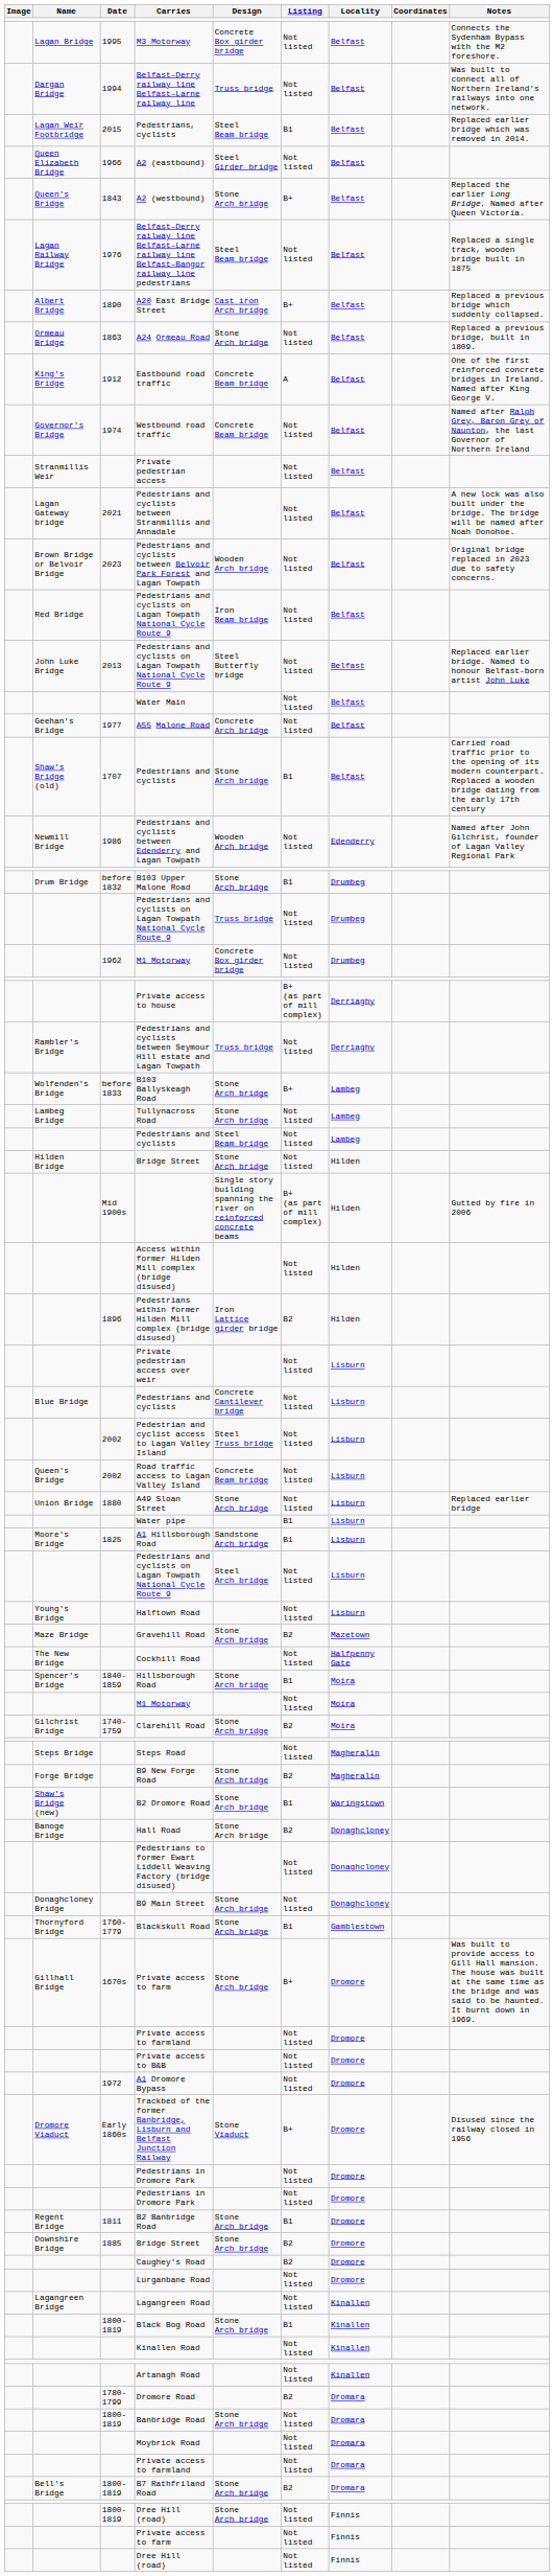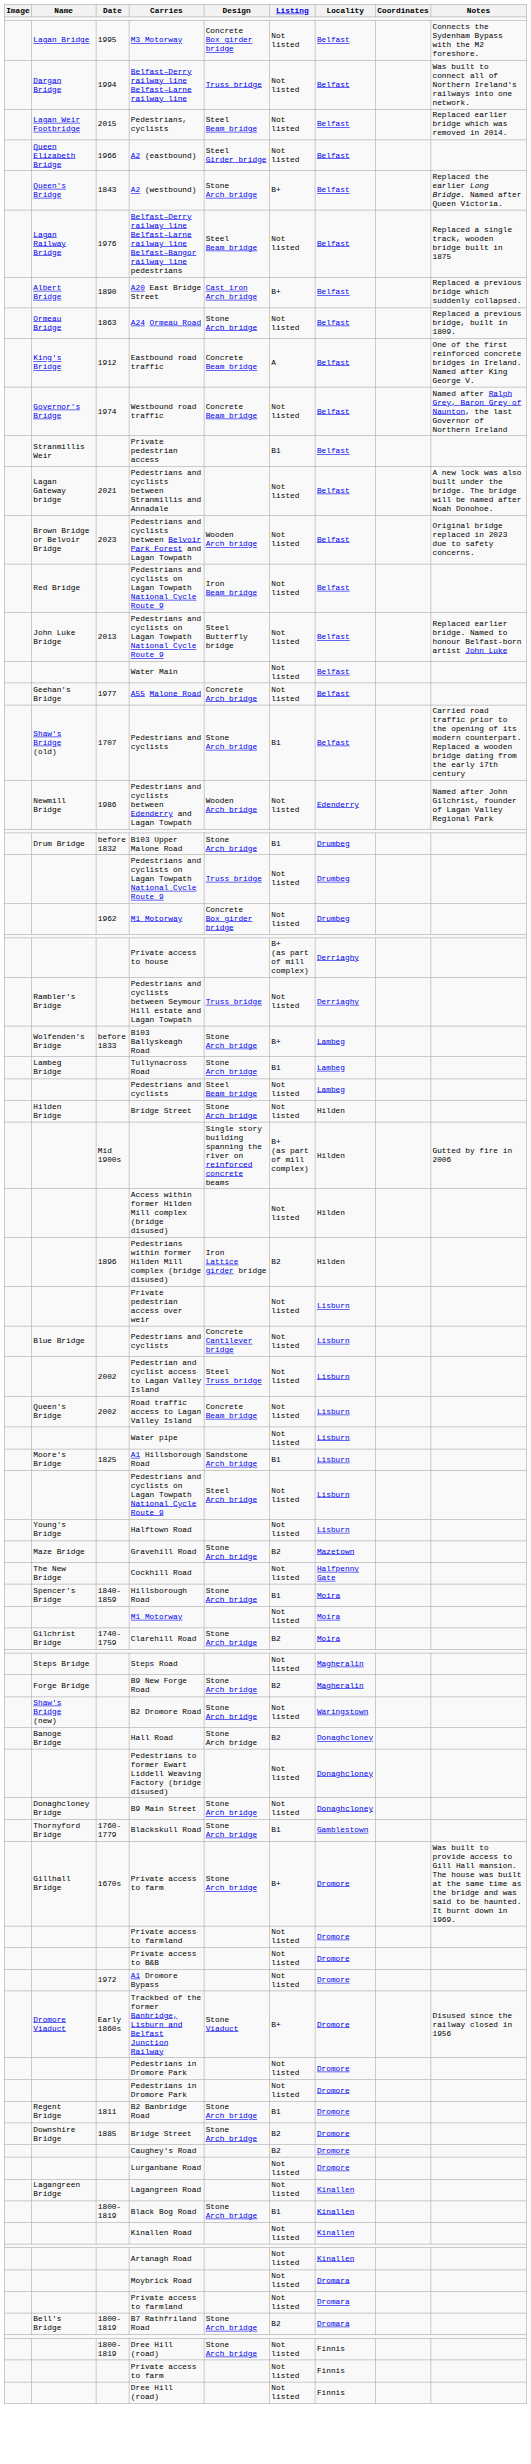Pedestrians, cyclists | Listing: B1 -> Not listed
Private pedestrian access | Listing: Not listed -> B1
Tullynacross Road | Listing: Not listed -> B1
- row: Union Bridge | 1880 | A49 Sloan Street | Stone Arch bridge | Not listed | Lisburn | Replaced earlier bridge
Water pipe | Listing: B1 -> Not listed
B2 Dromore Road | Listing: B1 -> Not listed
- row: 1780- 1799 | Dromore Road | B2 | Dromara
- row: 1800-1819 | Banbridge Road | Stone Arch bridge | Not listed | Dromara
